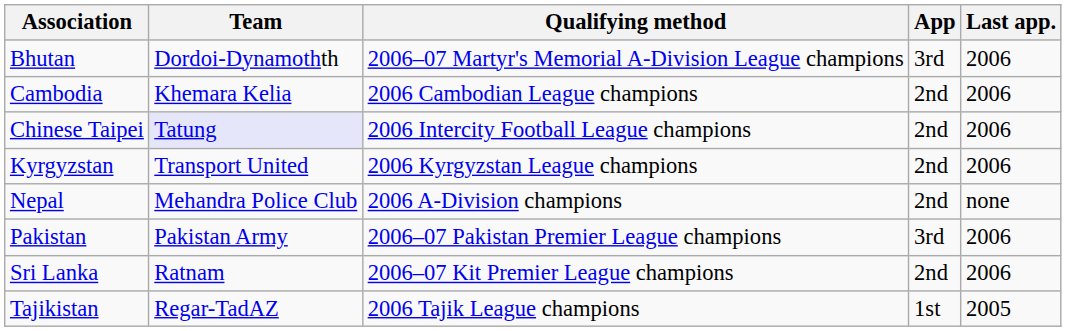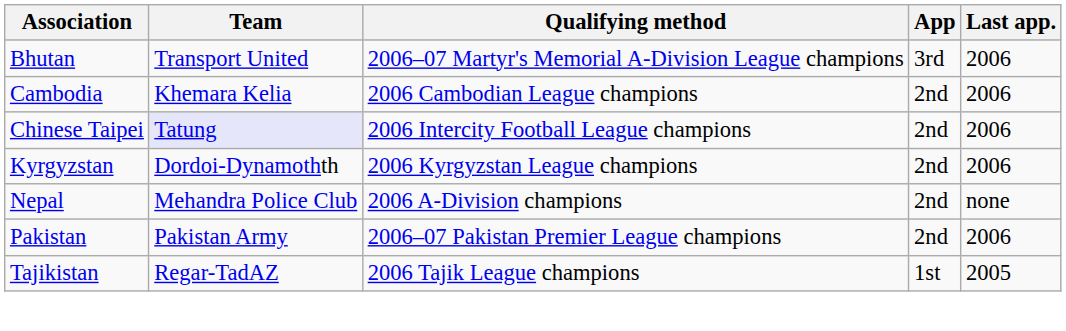Bhutan | Team: Dordoi-Dynamothth -> Transport United
Kyrgyzstan | Team: Transport United -> Dordoi-Dynamothth
Pakistan | App: 3rd -> 2nd
- row: Sri Lanka | Ratnam | 2006–07 Kit Premier League champions | 2nd | 2006
